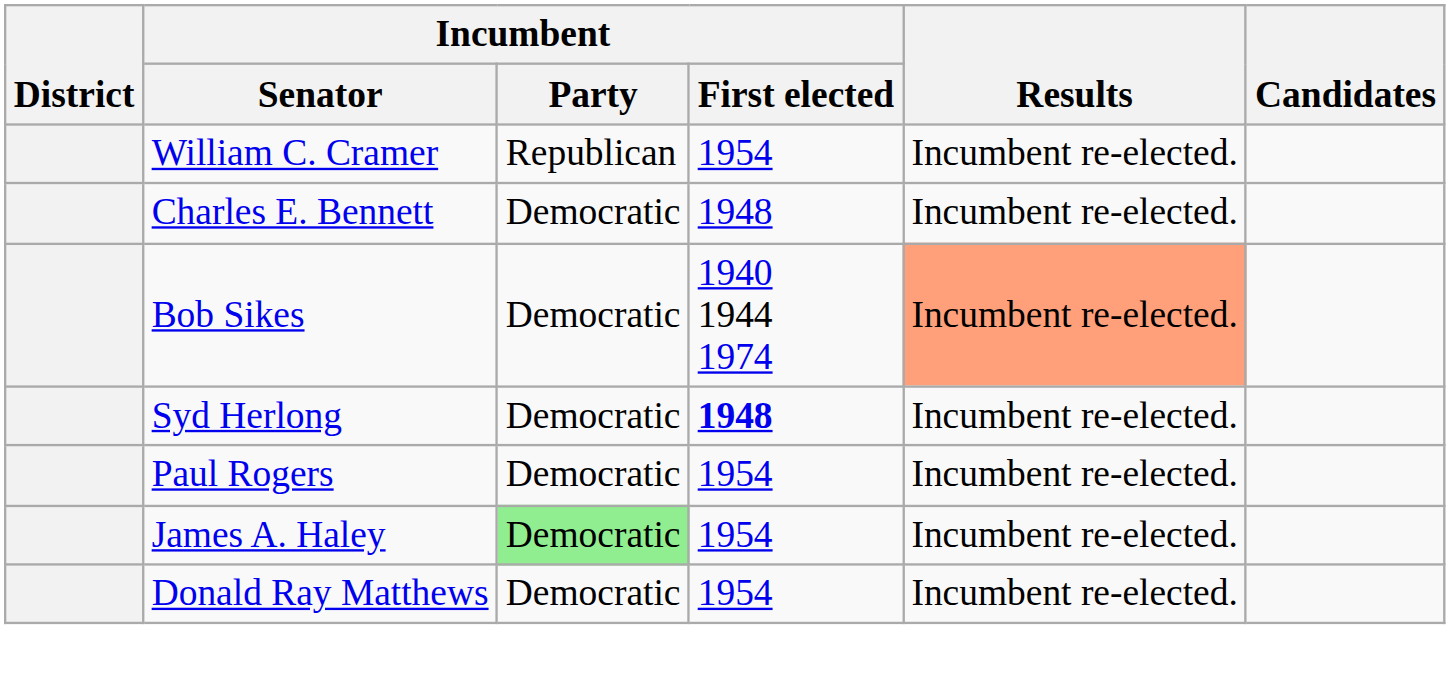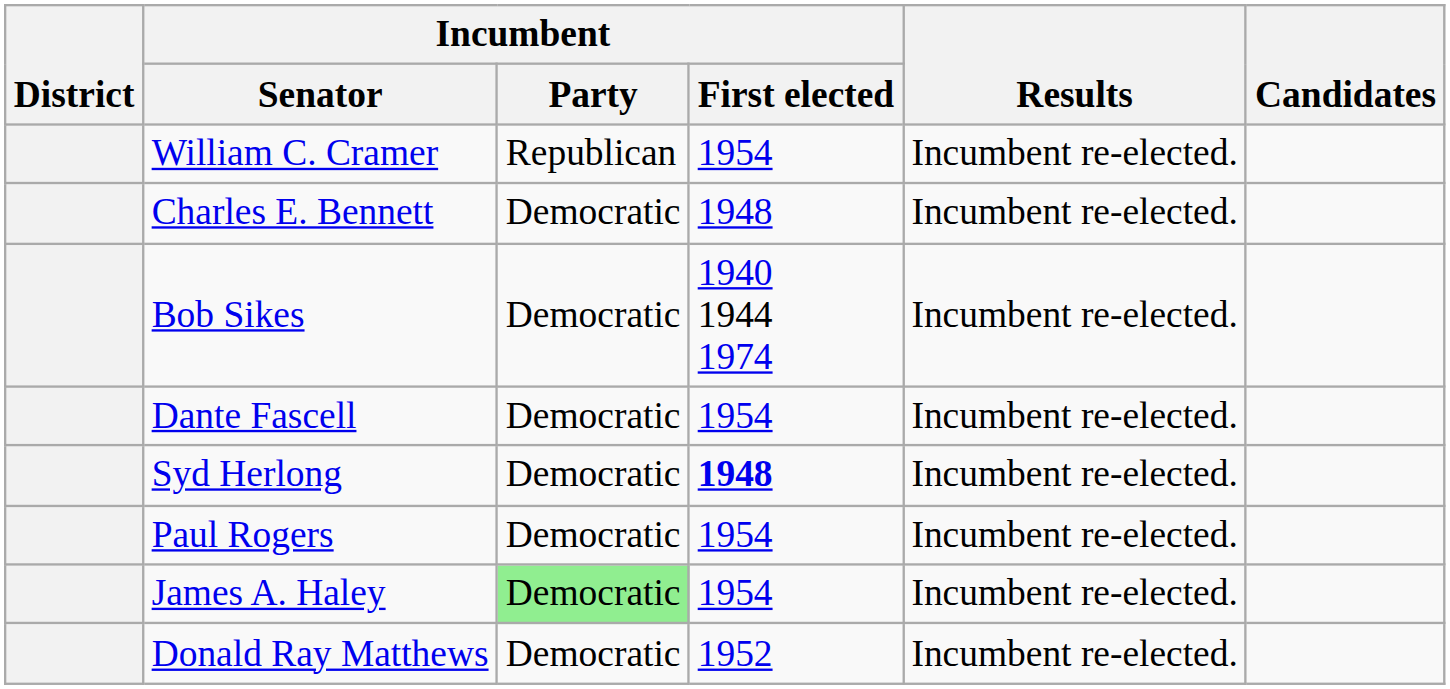Bob Sikes | Results: lightsalmon background -> no background
+ row: Dante Fascell | Democratic | 1954 | Incumbent re-elected.
Donald Ray Matthews | Incumbent / First elected: 1954 -> 1952
